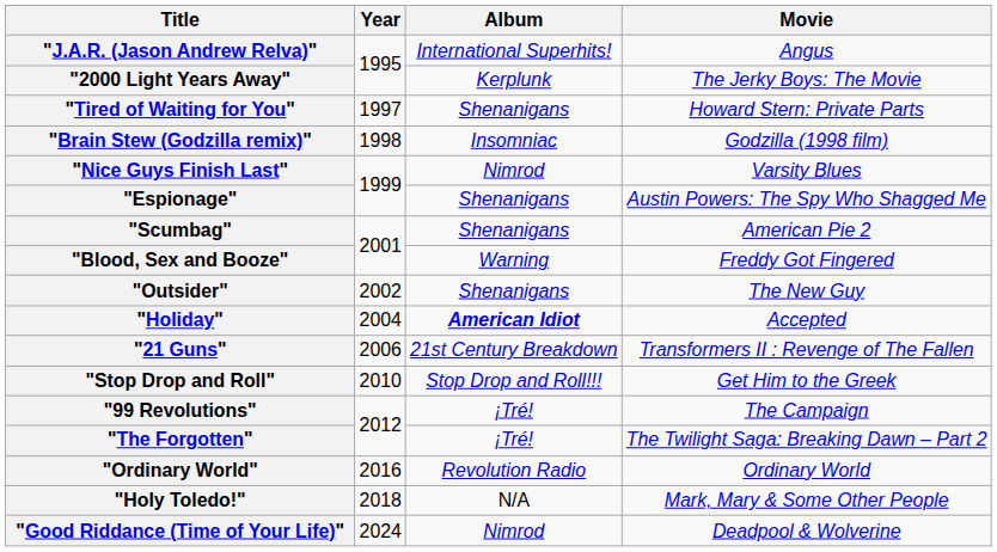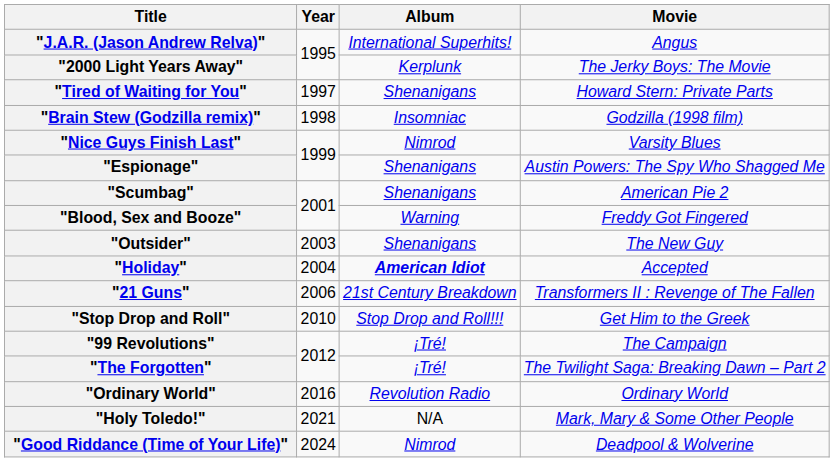"Outsider" | Year: 2002 -> 2003
"Holy Toledo!" | Year: 2018 -> 2021
